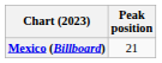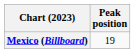Mexico (Billboard) | Peak position: 21 -> 19
